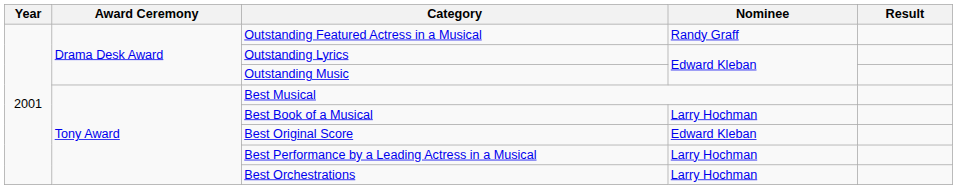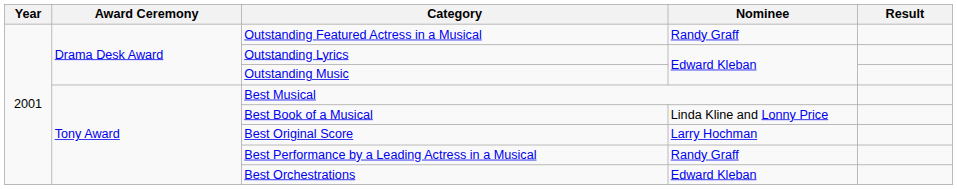Best Book of a Musical | Nominee: Larry Hochman -> Linda Kline and Lonny Price
Best Original Score | Nominee: Edward Kleban -> Larry Hochman
Best Performance by a Leading Actress in a Musical | Nominee: Larry Hochman -> Randy Graff
Best Orchestrations | Nominee: Larry Hochman -> Edward Kleban
